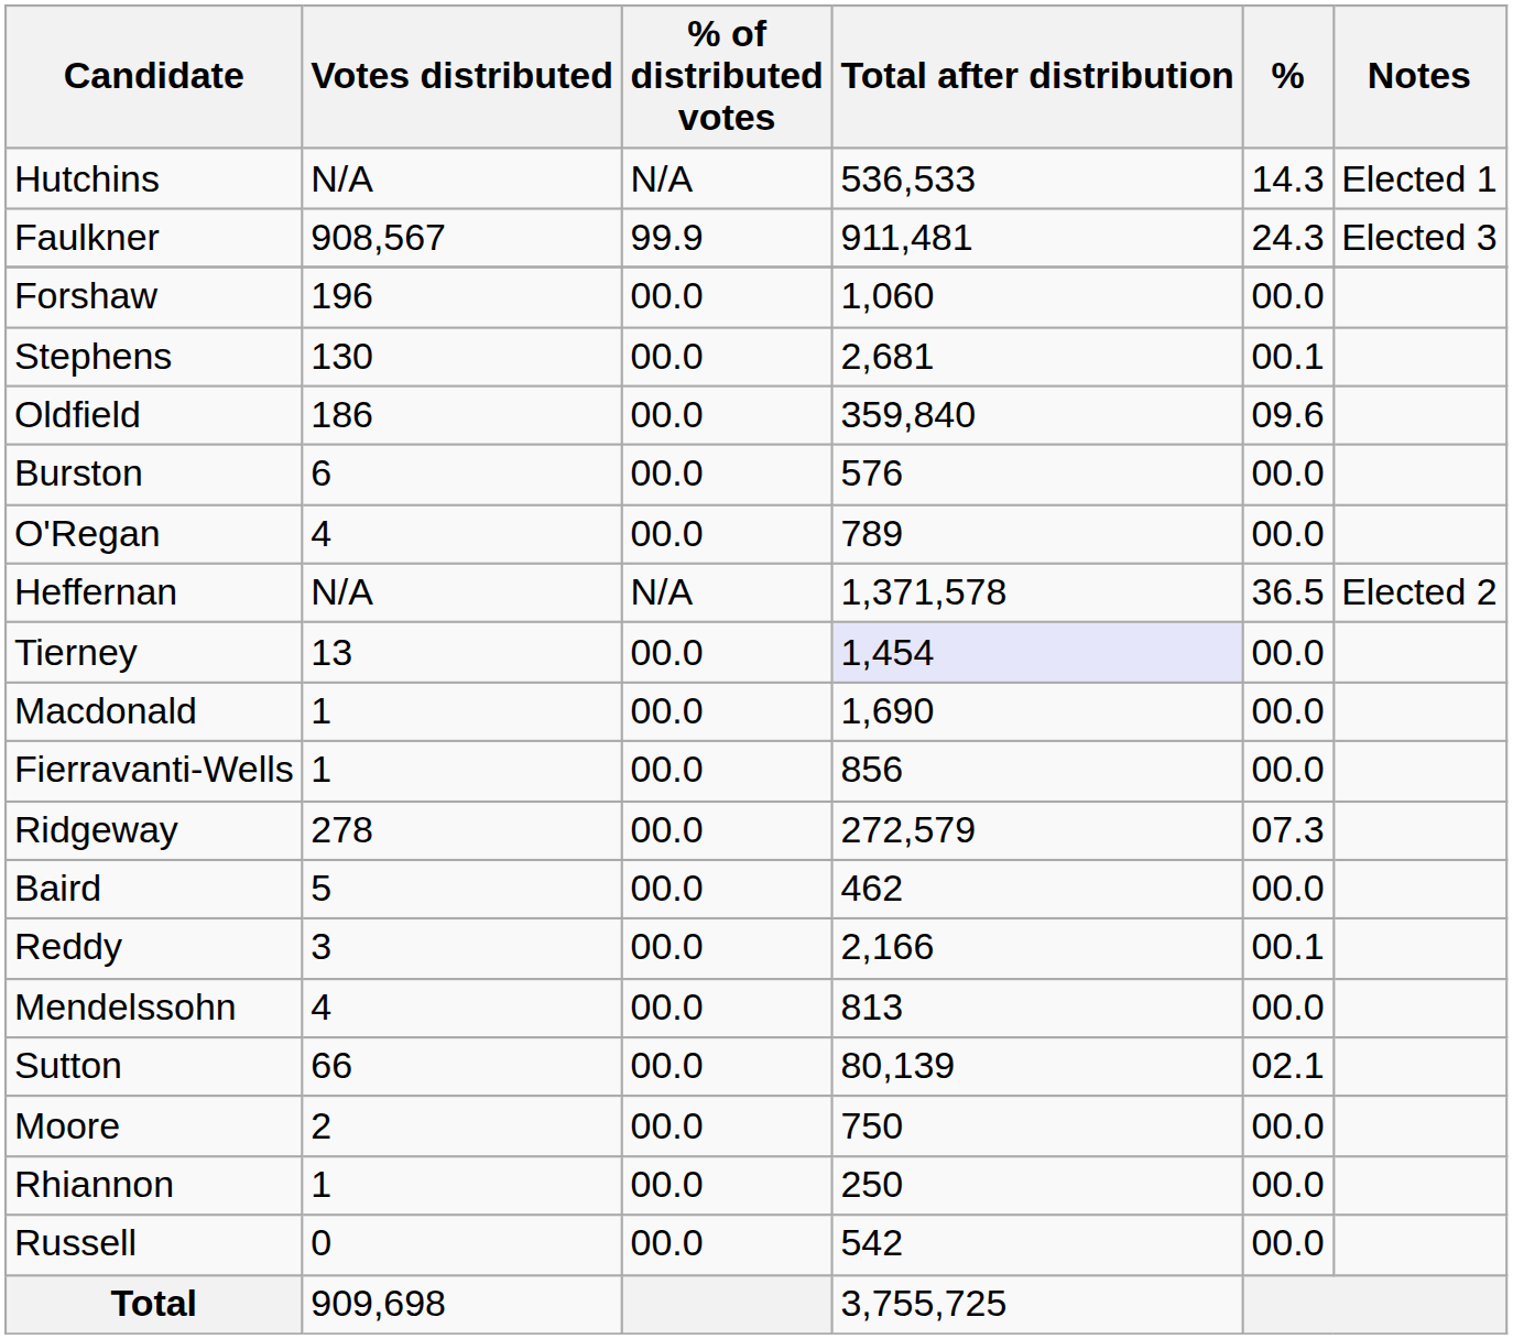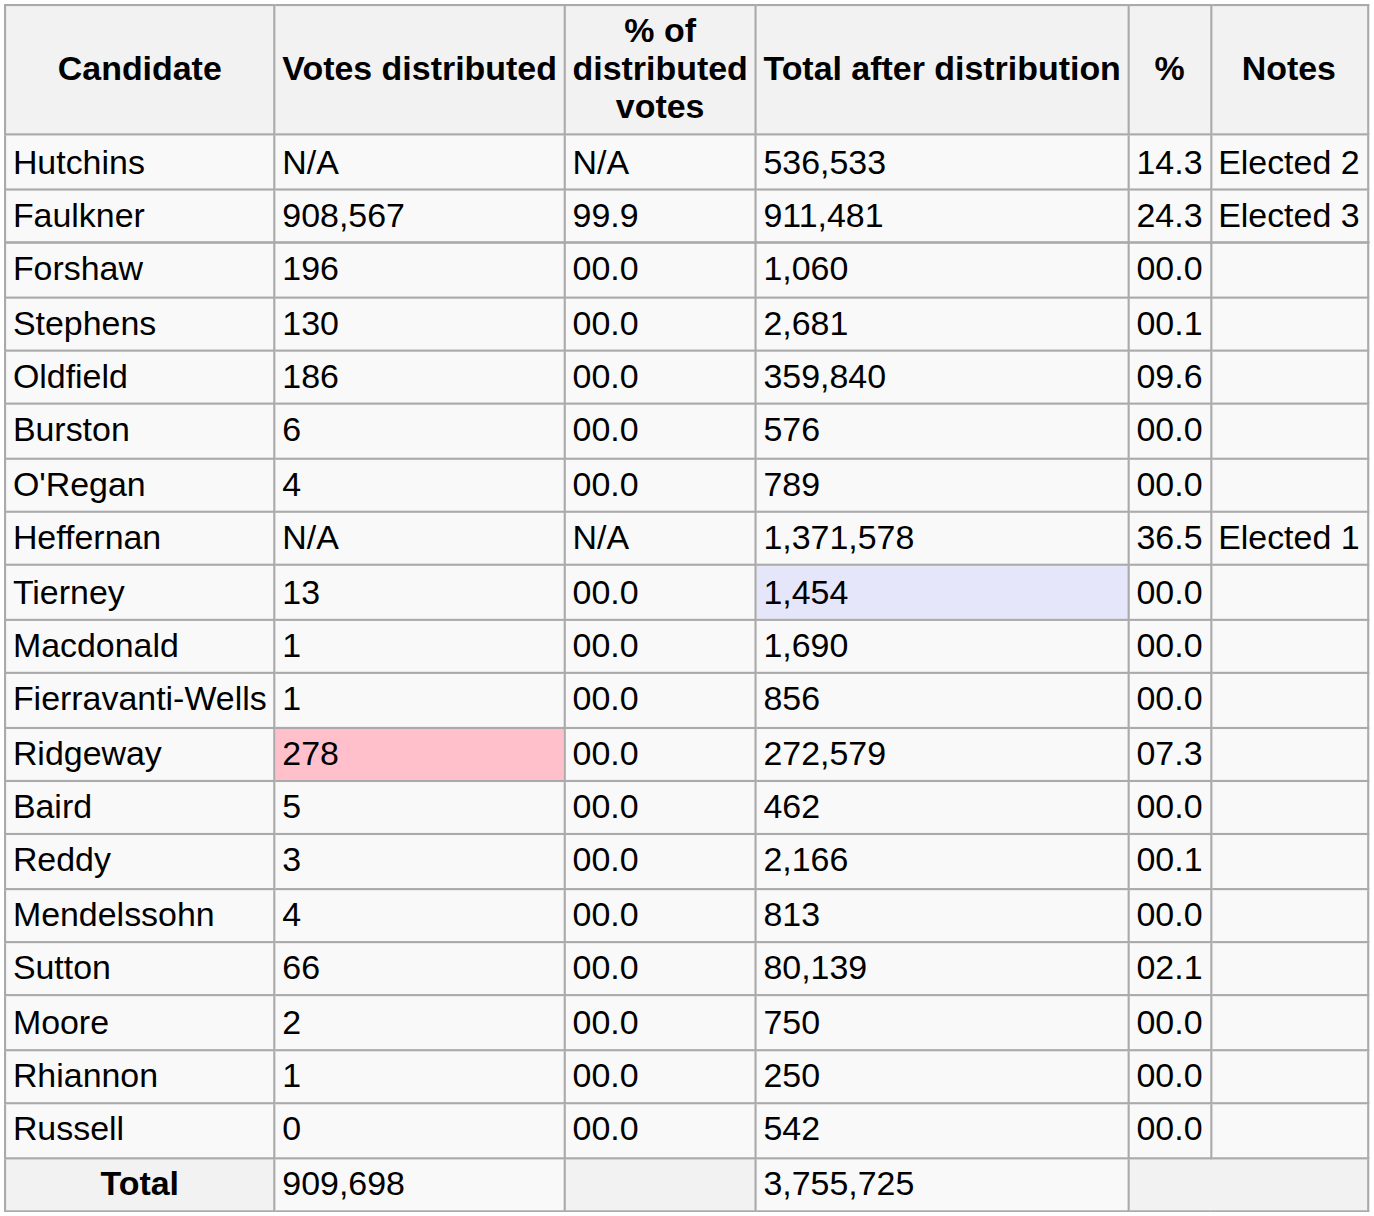Hutchins | Notes: Elected 1 -> Elected 2
Heffernan | Notes: Elected 2 -> Elected 1
Ridgeway | Votes distributed: no background -> pink background
